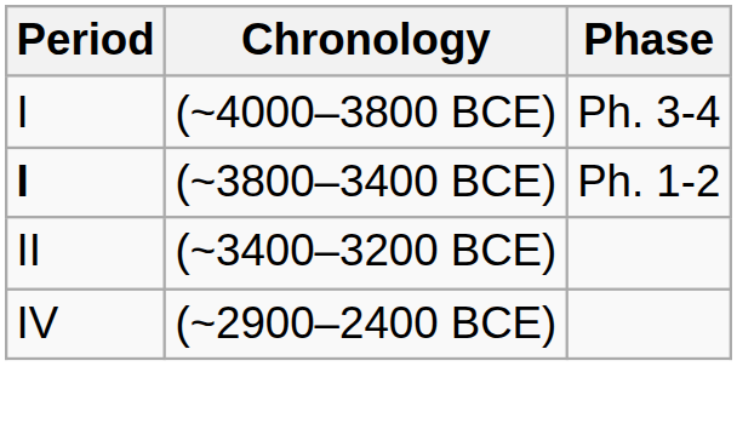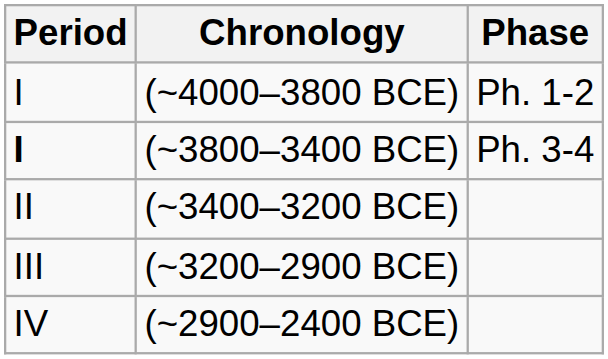(~4000–3800 BCE) | Phase: Ph. 3-4 -> Ph. 1-2
(~3800–3400 BCE) | Phase: Ph. 1-2 -> Ph. 3-4
+ row: III | (~3200–2900 BCE)
